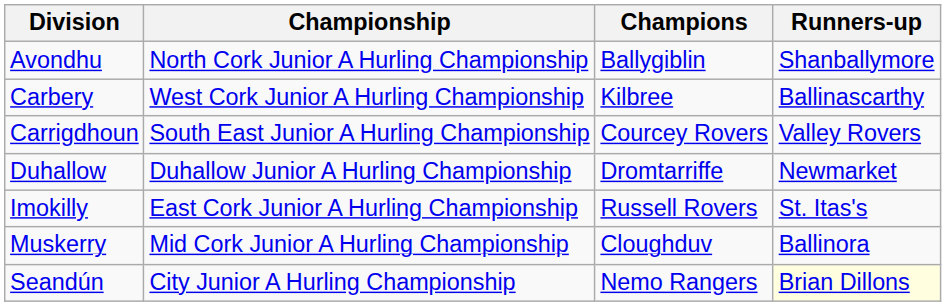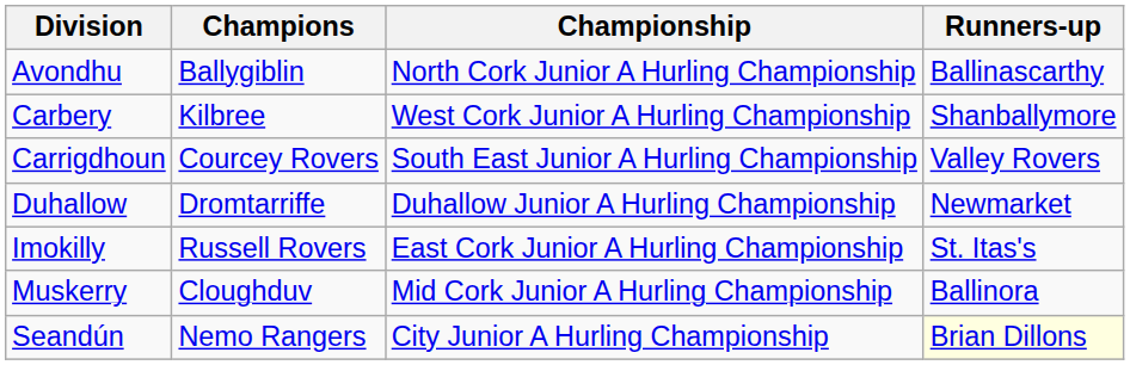columns swapped: Championship <-> Champions
Avondhu | Runners-up: Shanballymore -> Ballinascarthy
Carbery | Runners-up: Ballinascarthy -> Shanballymore
